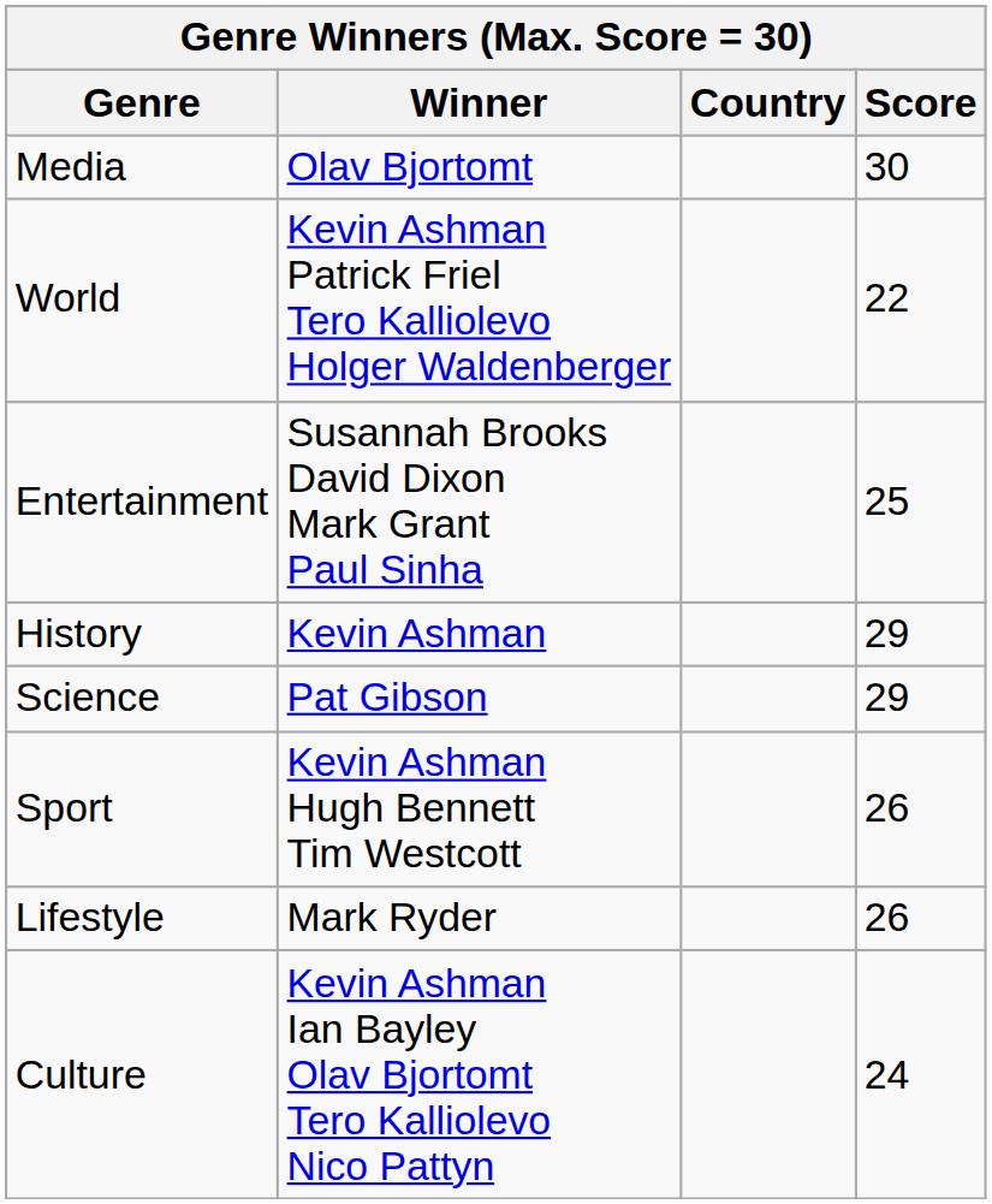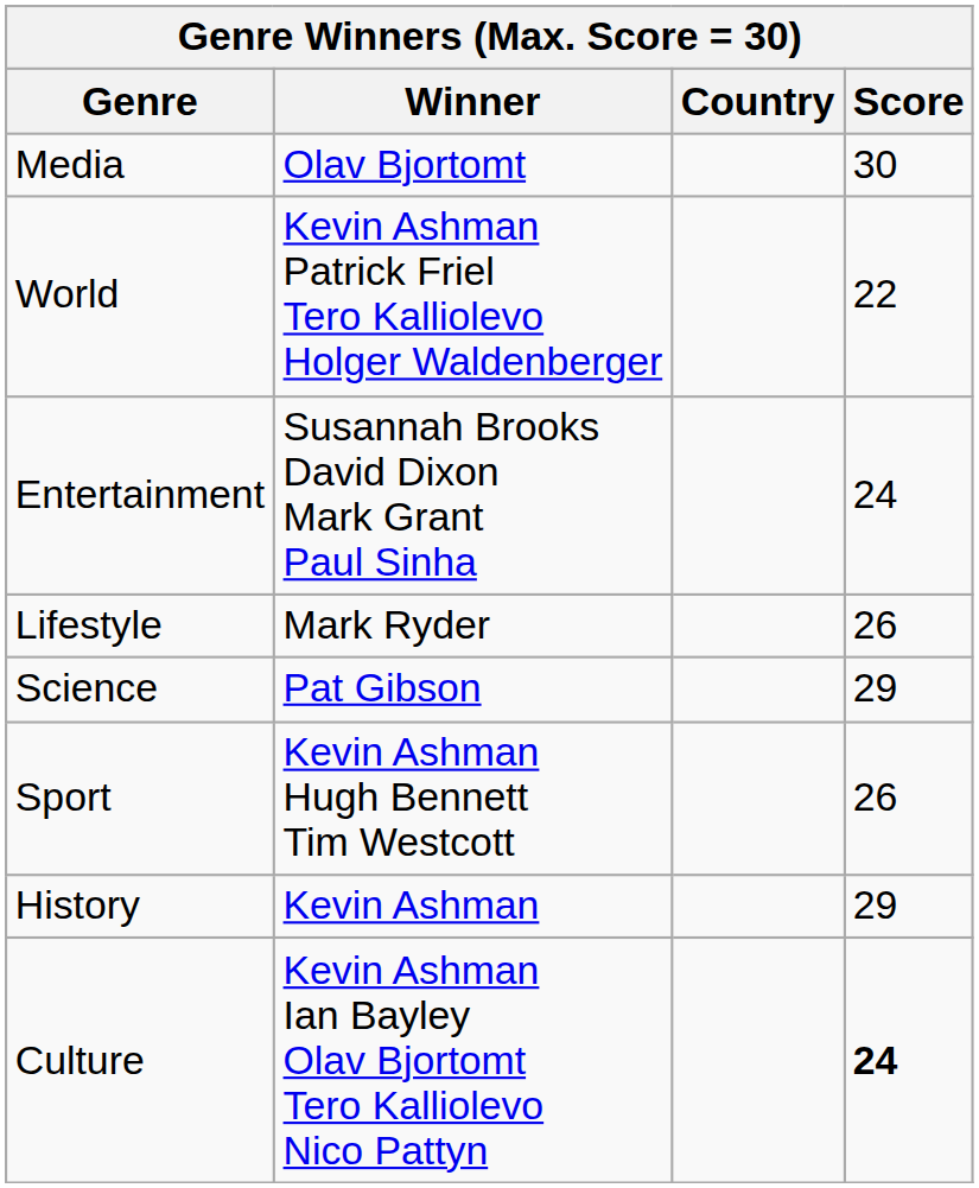Entertainment | Score: 25 -> 24
rows swapped: History <-> Lifestyle
Culture | Score: normal -> bold
